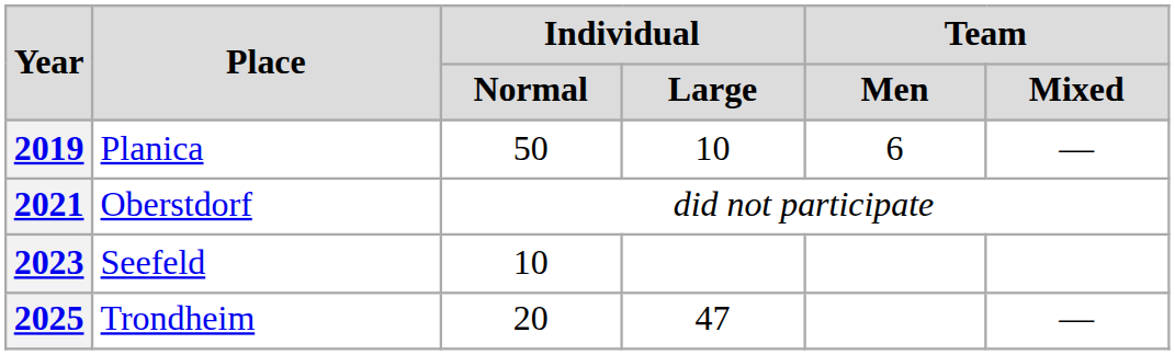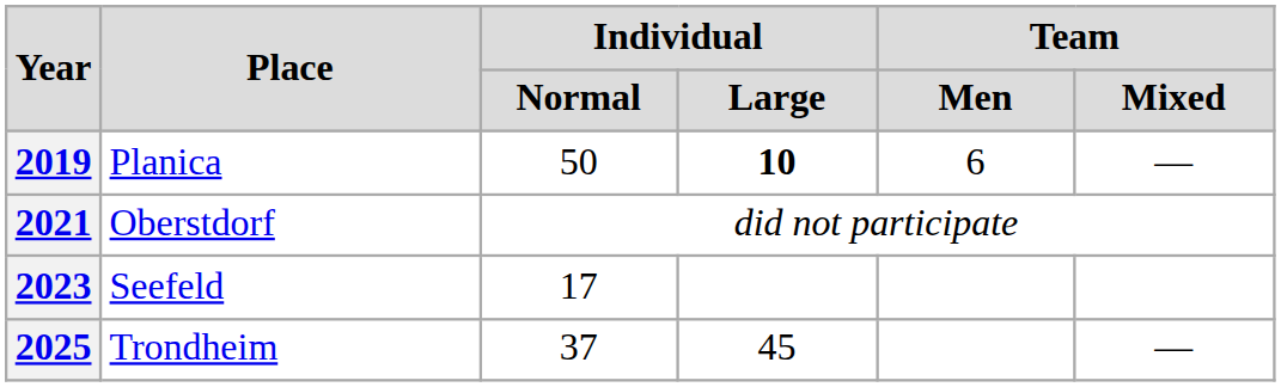2019 | Individual / Large: normal -> bold
2023 | Individual / Normal: 10 -> 17
2025 | Individual / Normal: 20 -> 37
2025 | Individual / Large: 47 -> 45
